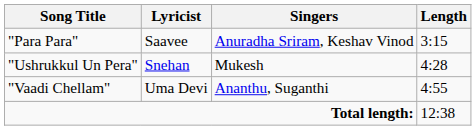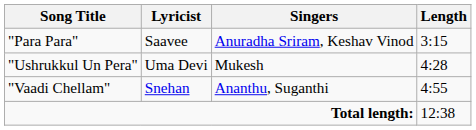"Ushrukkul Un Pera" | Lyricist: Snehan -> Uma Devi
"Vaadi Chellam" | Lyricist: Uma Devi -> Snehan
